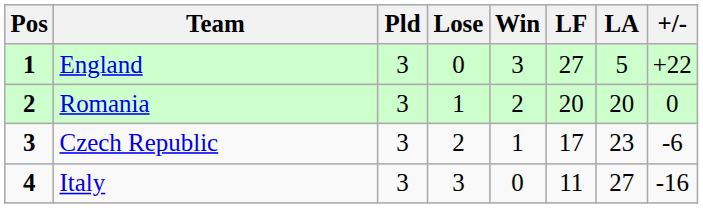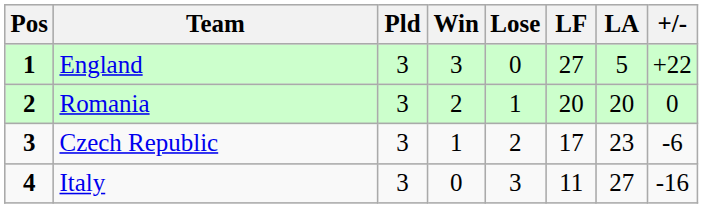columns swapped: Win <-> Lose
